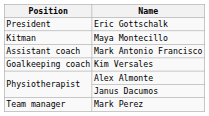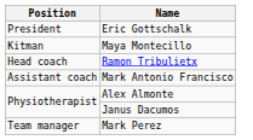+ row: Head coach | Ramon Tribulietx
- row: Goalkeeping coach | Kim Versales
